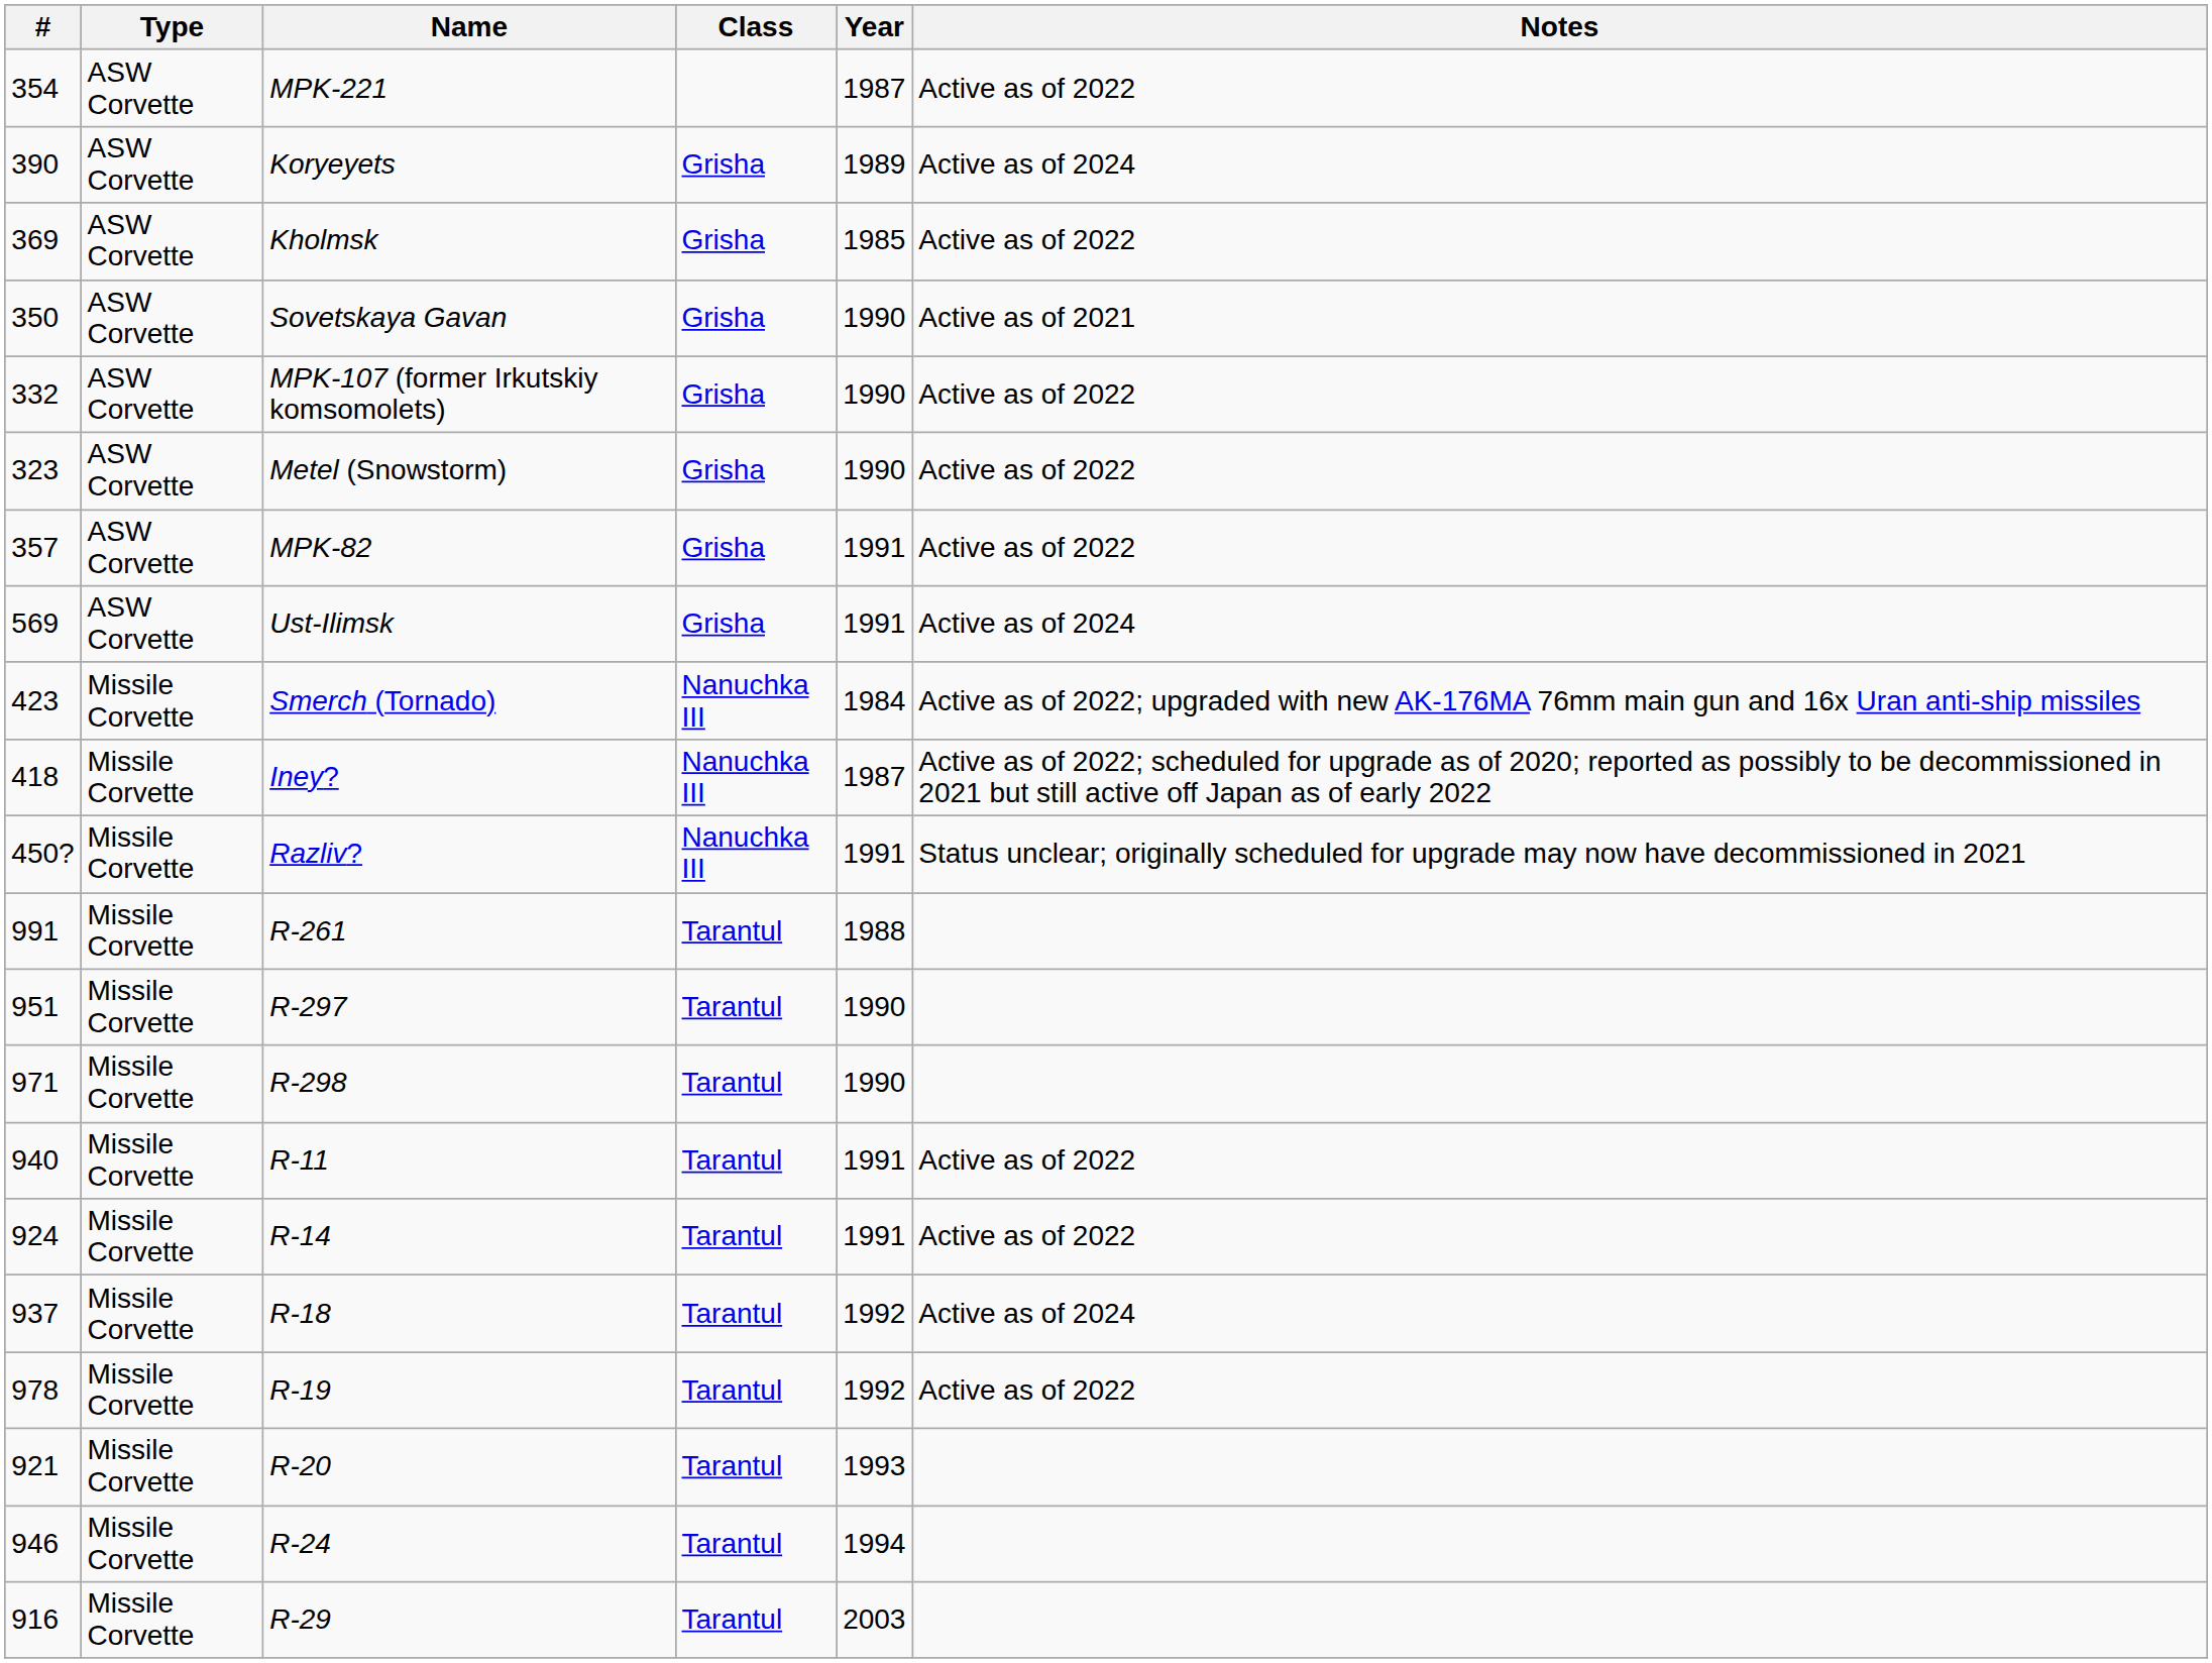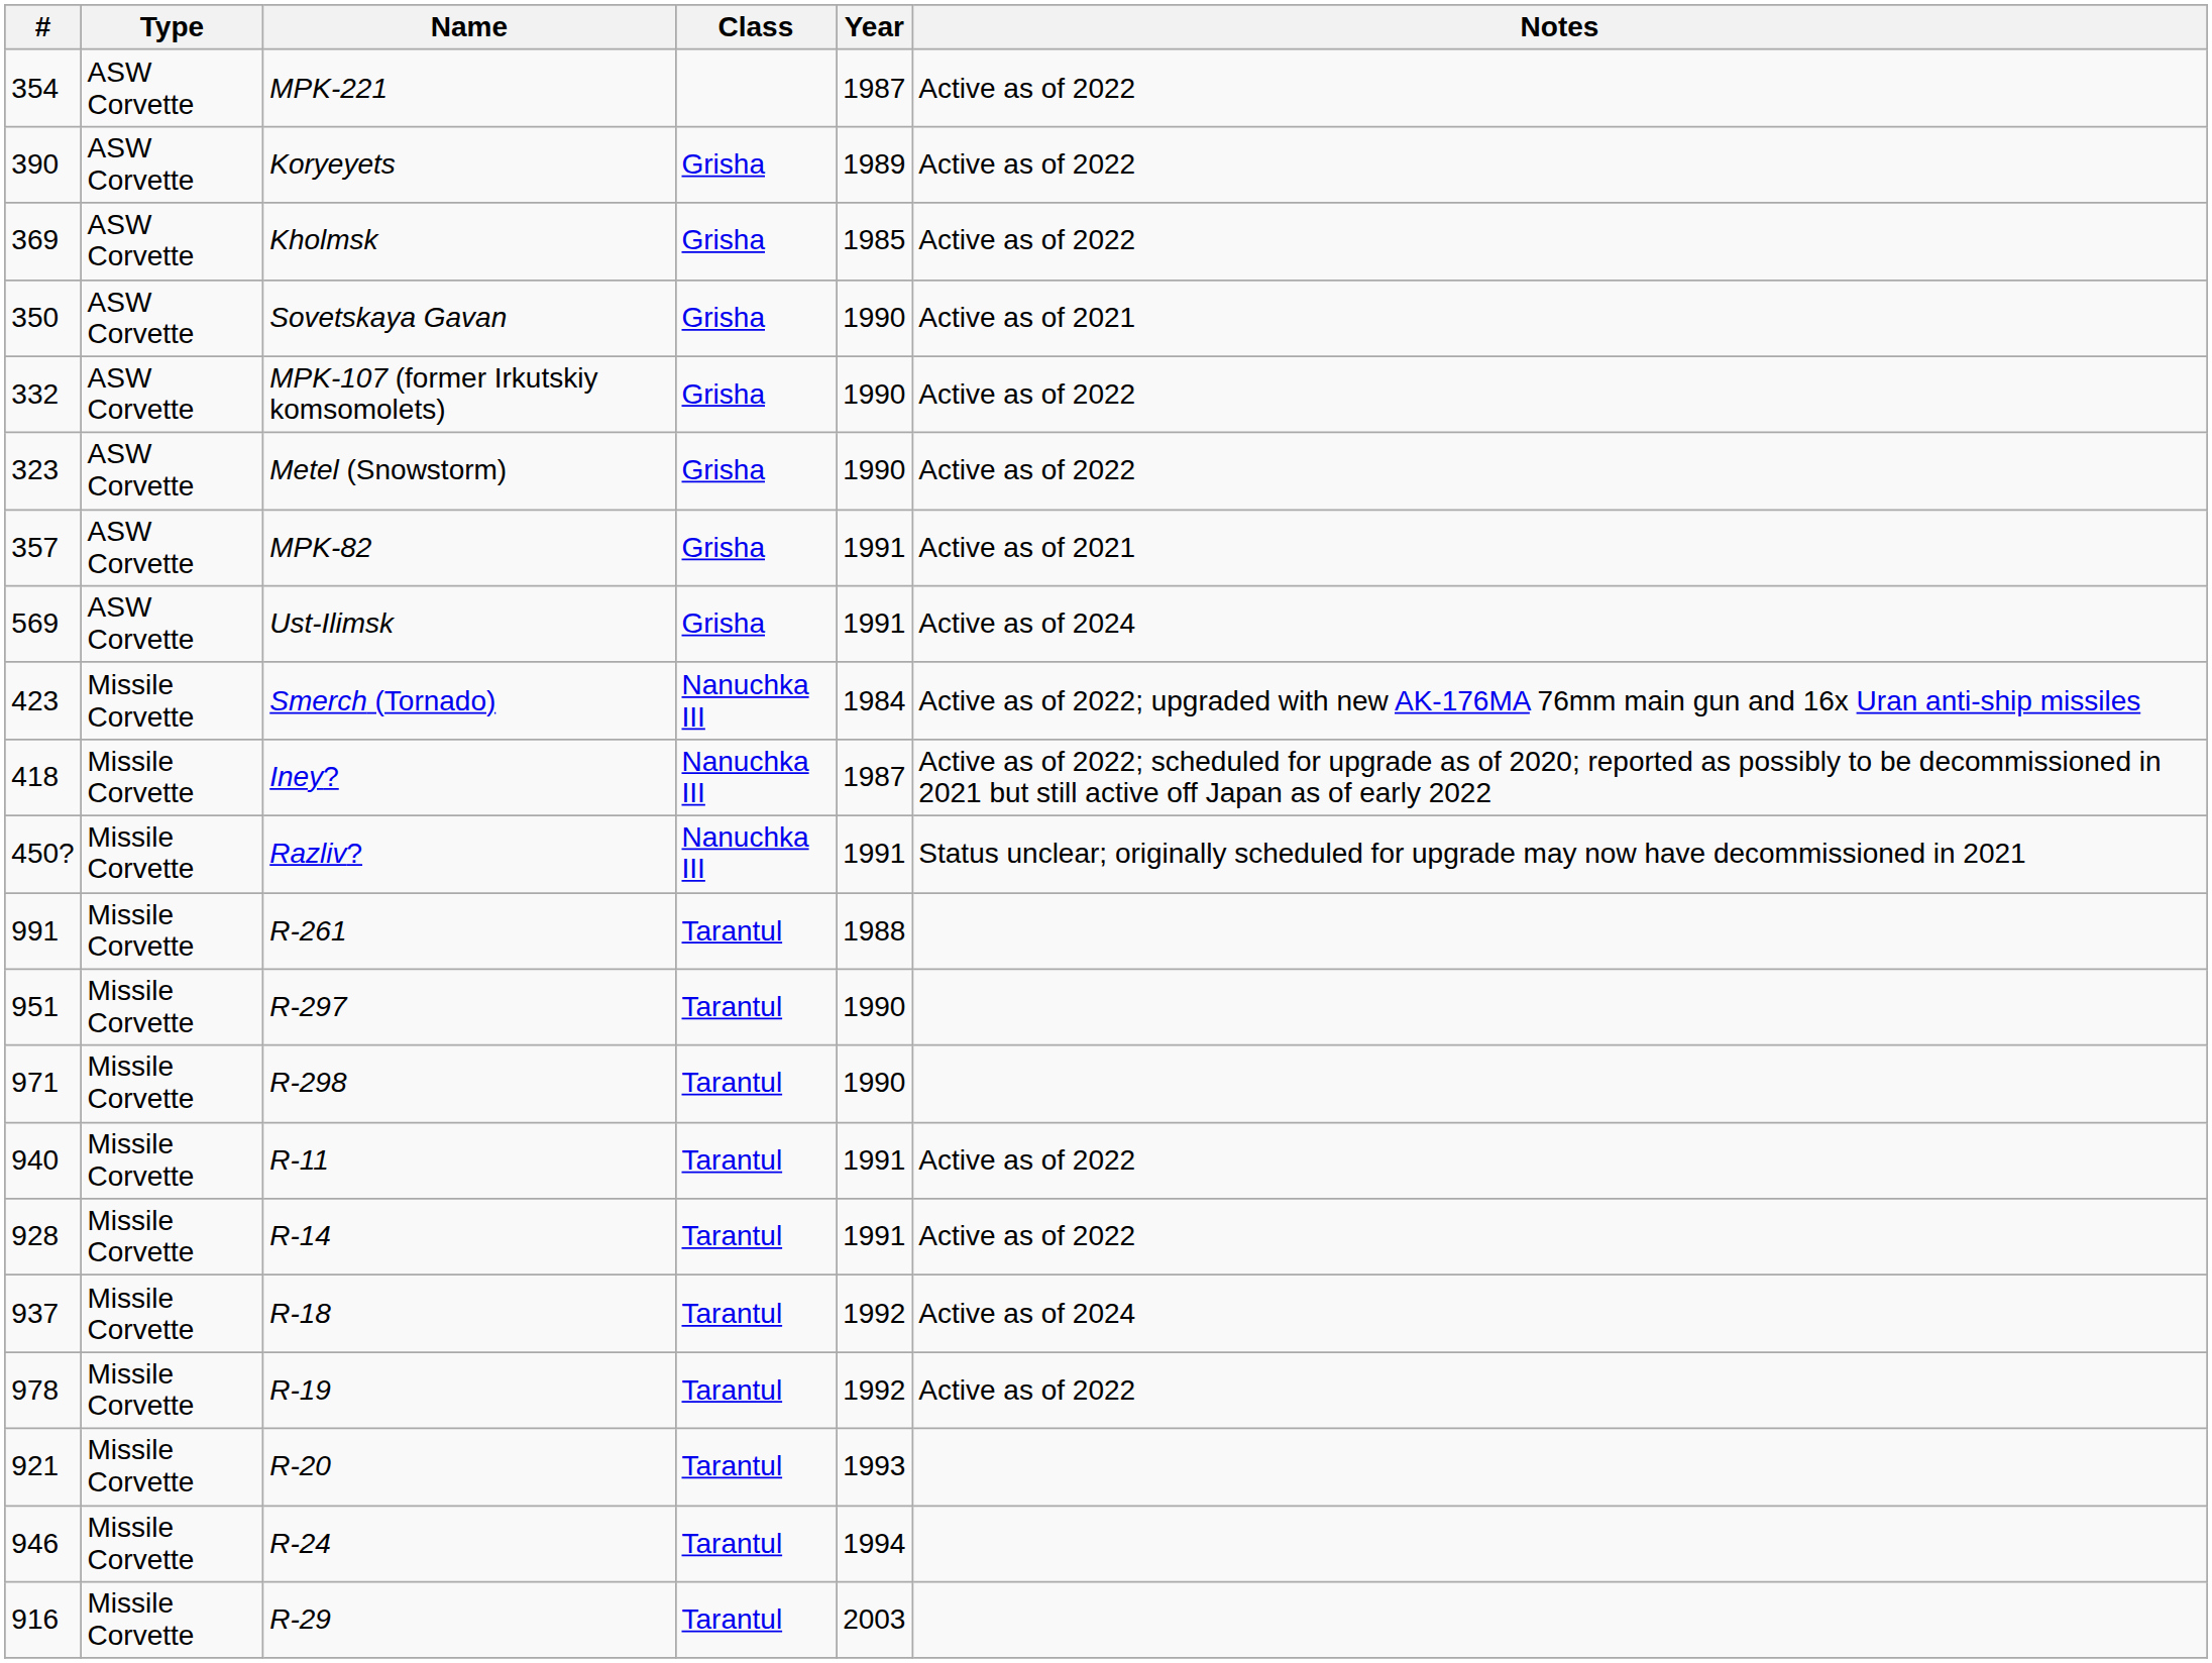Koryeyets | Notes: Active as of 2024 -> Active as of 2022
MPK-82 | Notes: Active as of 2022 -> Active as of 2021
R-14 | #: 924 -> 928
